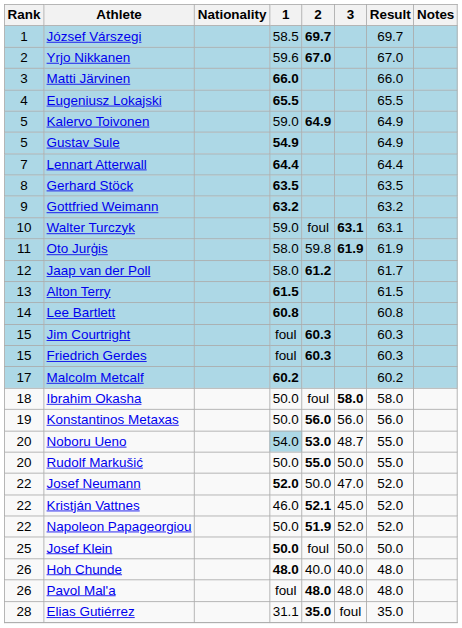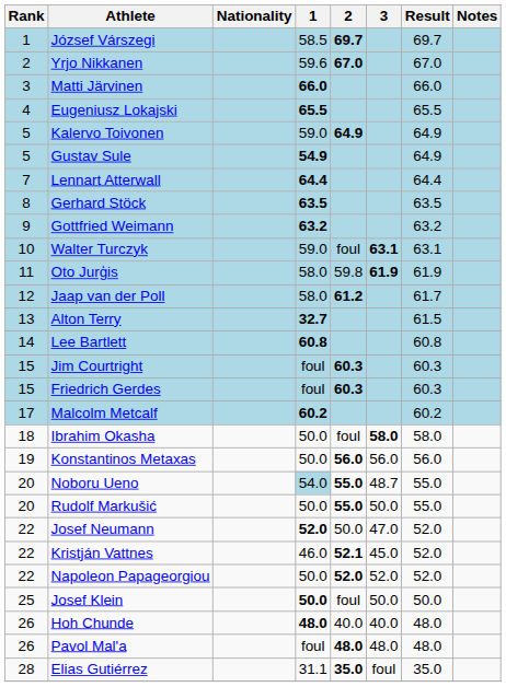Alton Terry | 1: 61.5 -> 32.7
Noboru Ueno | 2: 53.0 -> 55.0
Napoleon Papageorgiou | 2: 51.9 -> 52.0
